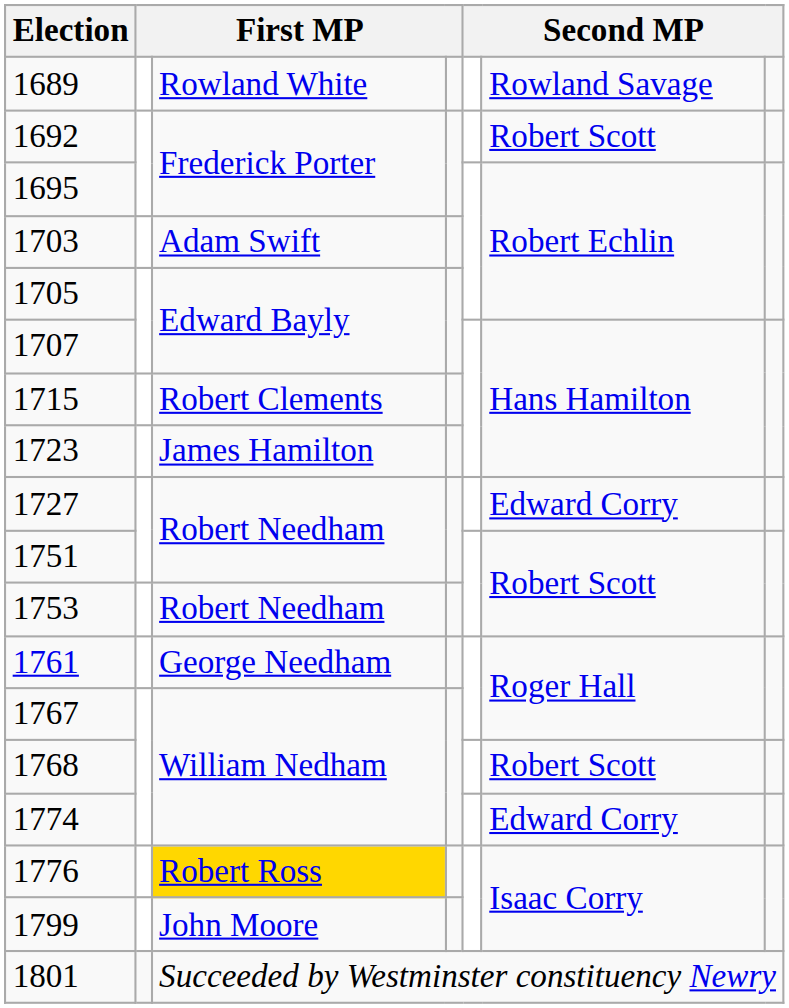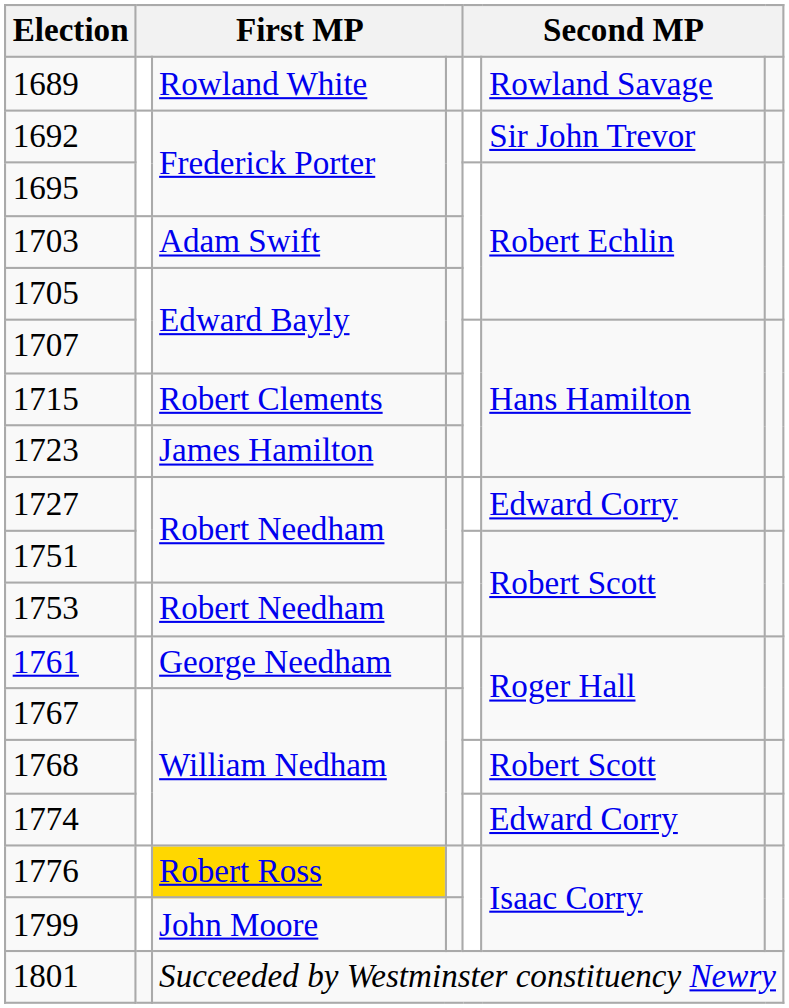1692 | column 6: Robert Scott -> Sir John Trevor
